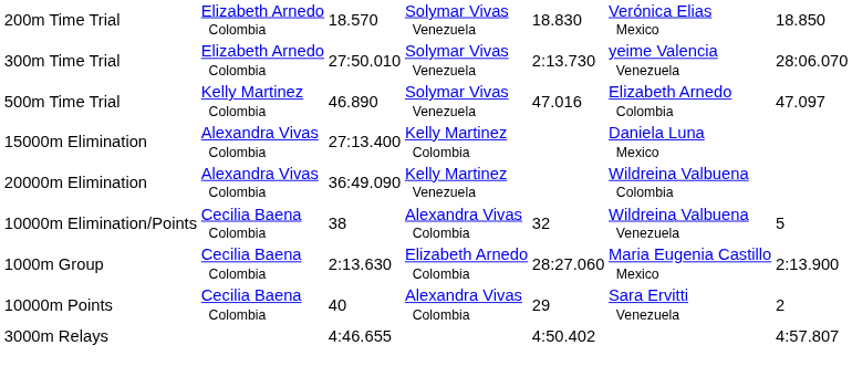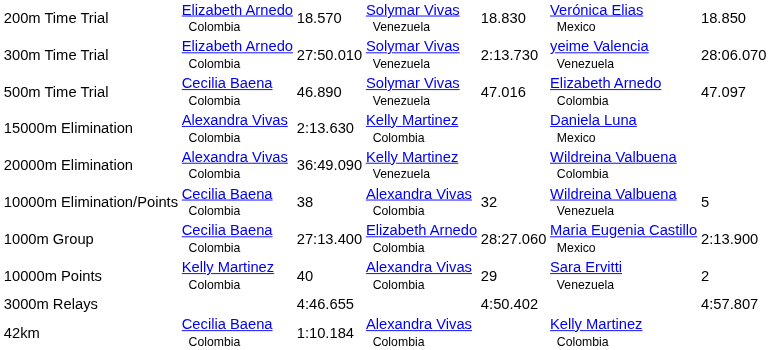500m Time Trial | column 2: Kelly Martinez Colombia -> Cecilia Baena Colombia
15000m Elimination | column 3: 27:13.400 -> 2:13.630
1000m Group | column 3: 2:13.630 -> 27:13.400
10000m Points | column 2: Cecilia Baena Colombia -> Kelly Martinez Colombia
+ row: 42km | Cecilia Baena Colombia | 1:10.184 | Alexandra Vivas Colombia | Kelly Martinez Colombia
